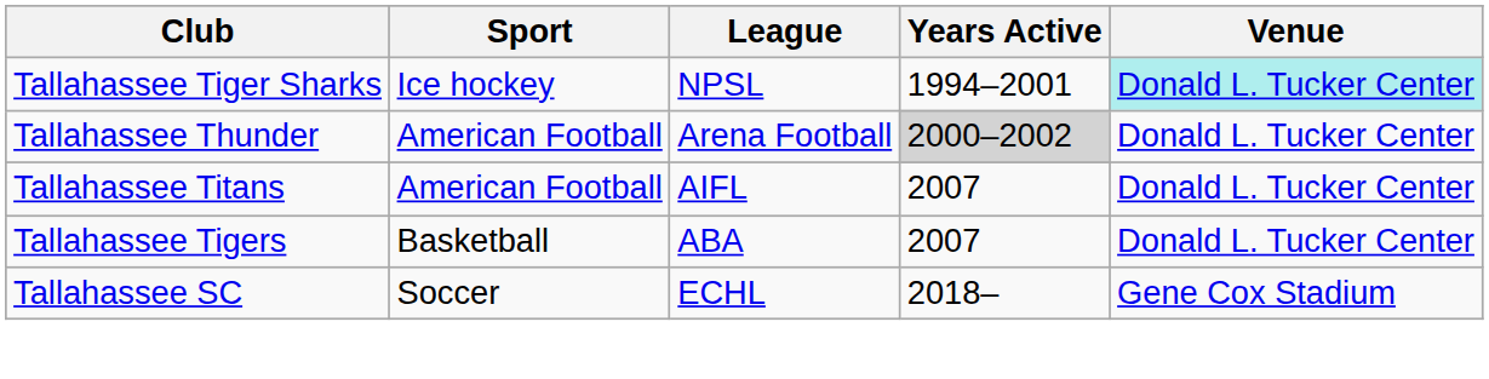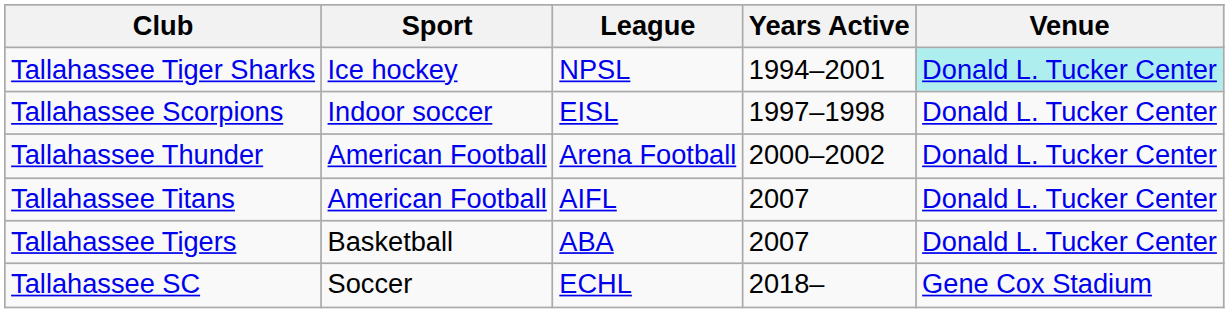+ row: Tallahassee Scorpions | Indoor soccer | EISL | 1997–1998 | Donald L. Tucker Center
Tallahassee Thunder | Years Active: lightgrey background -> no background
